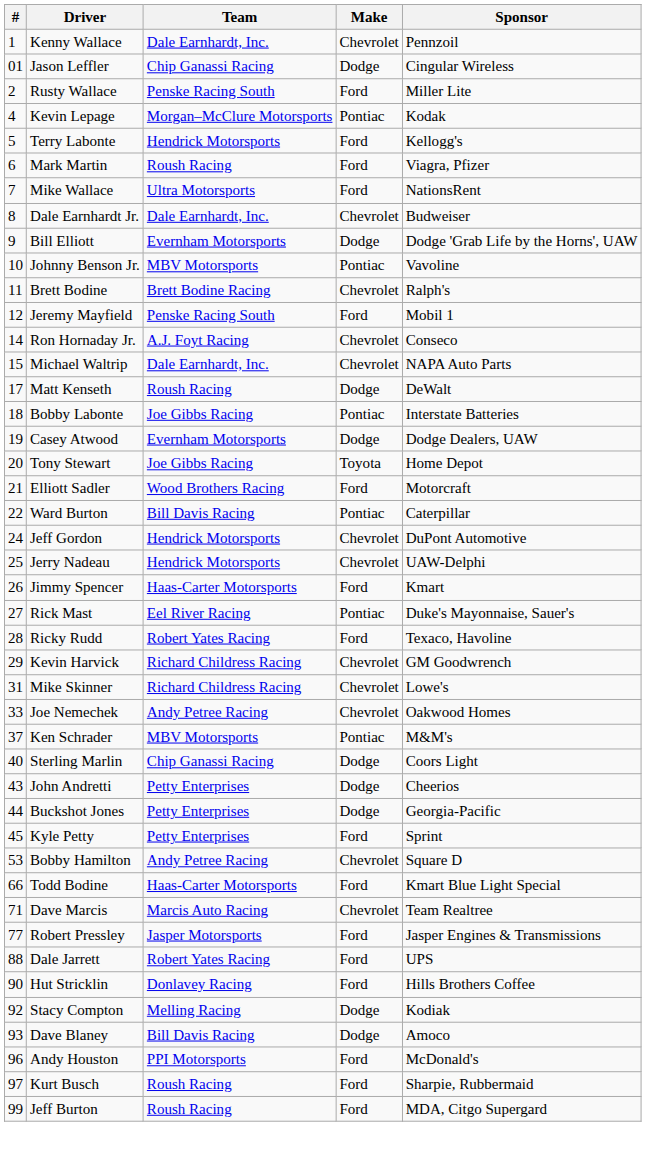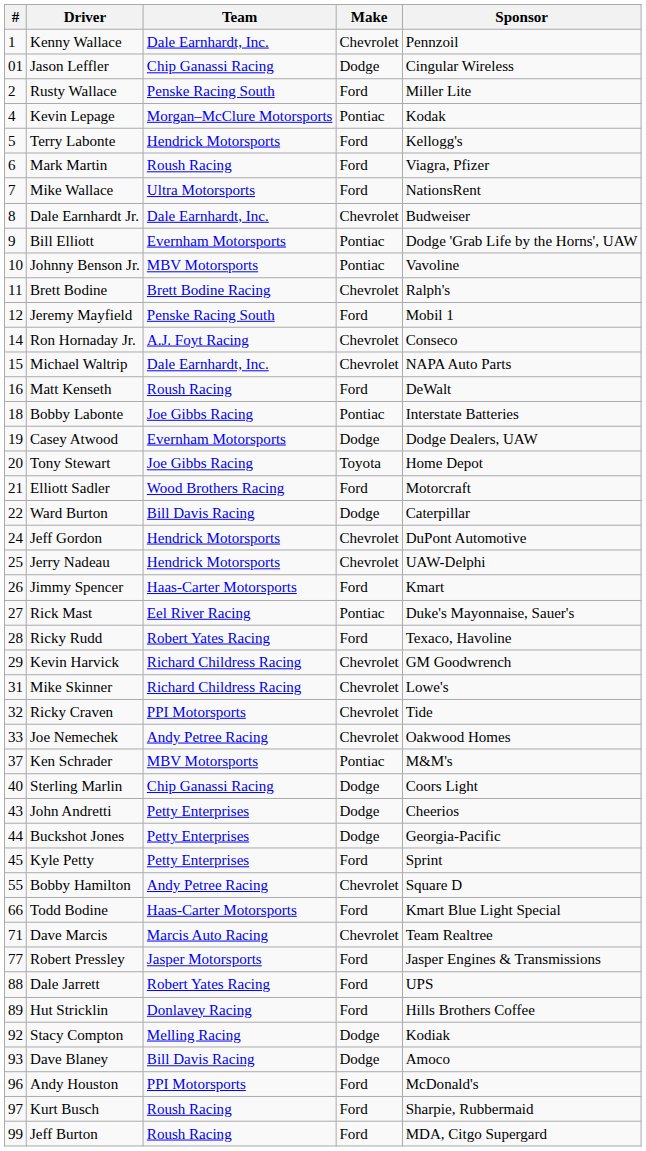Bill Elliott | Make: Dodge -> Pontiac
Matt Kenseth | #: 17 -> 16
Matt Kenseth | Make: Dodge -> Ford
Ward Burton | Make: Pontiac -> Dodge
+ row: 32 | Ricky Craven | PPI Motorsports | Chevrolet | Tide
Bobby Hamilton | #: 53 -> 55
Hut Stricklin | #: 90 -> 89
